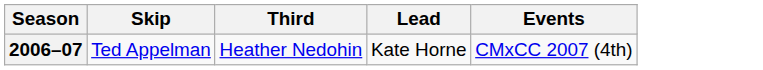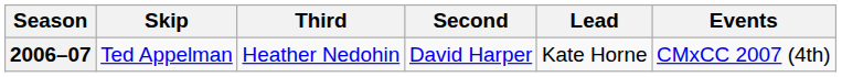+ column: Second | David Harper
